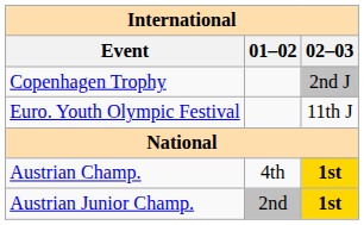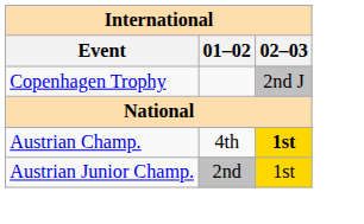- row: Euro. Youth Olympic Festival | 11th J
Austrian Junior Champ. | 02–03: bold -> normal
